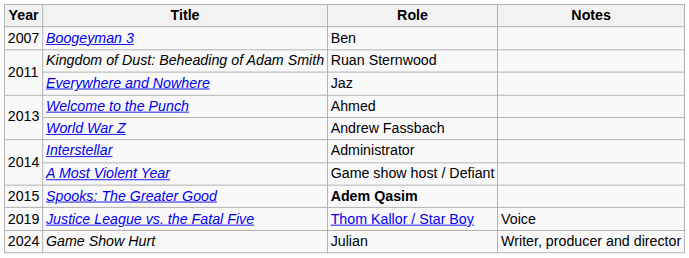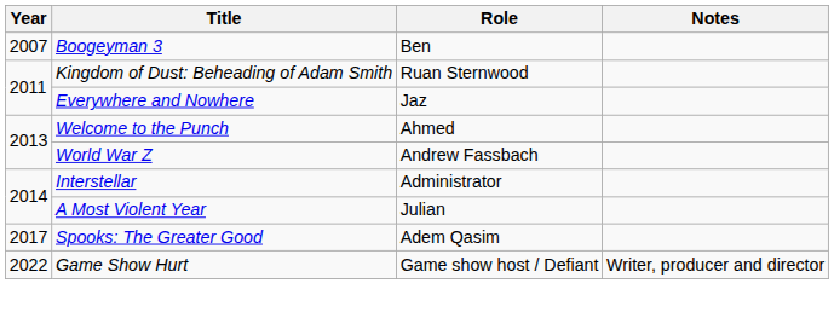A Most Violent Year | Role: Game show host / Defiant -> Julian
Spooks: The Greater Good | Year: 2015 -> 2017
Spooks: The Greater Good | Role: bold -> normal
- row: 2019 | Justice League vs. the Fatal Five | Thom Kallor / Star Boy | Voice
Game Show Hurt | Year: 2024 -> 2022
Game Show Hurt | Role: Julian -> Game show host / Defiant
